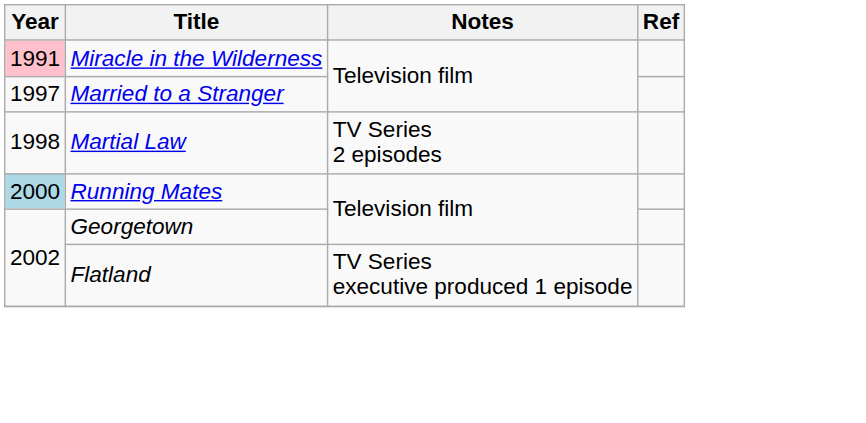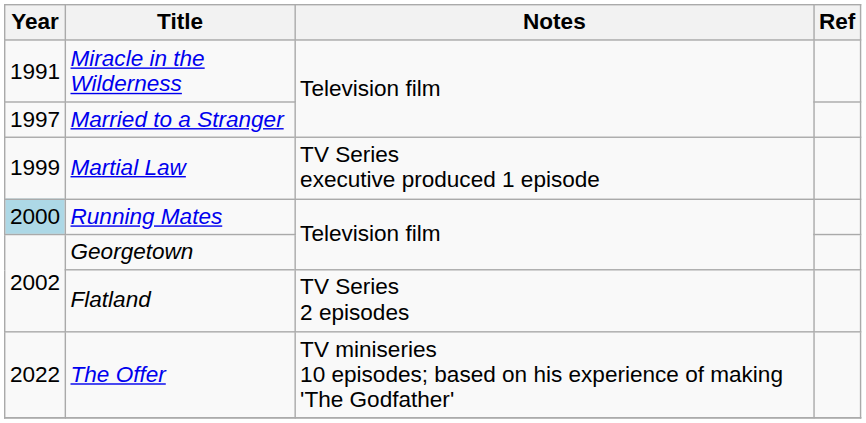Miracle in the Wilderness | Year: pink background -> no background
Martial Law | Year: 1998 -> 1999
Martial Law | Notes: TV Series 2 episodes -> TV Series executive produced 1 episode
Flatland | Notes: TV Series executive produced 1 episode -> TV Series 2 episodes
+ row: 2022 | The Offer | TV miniseries 10 episodes; based on his experience of making 'The Godfather'
